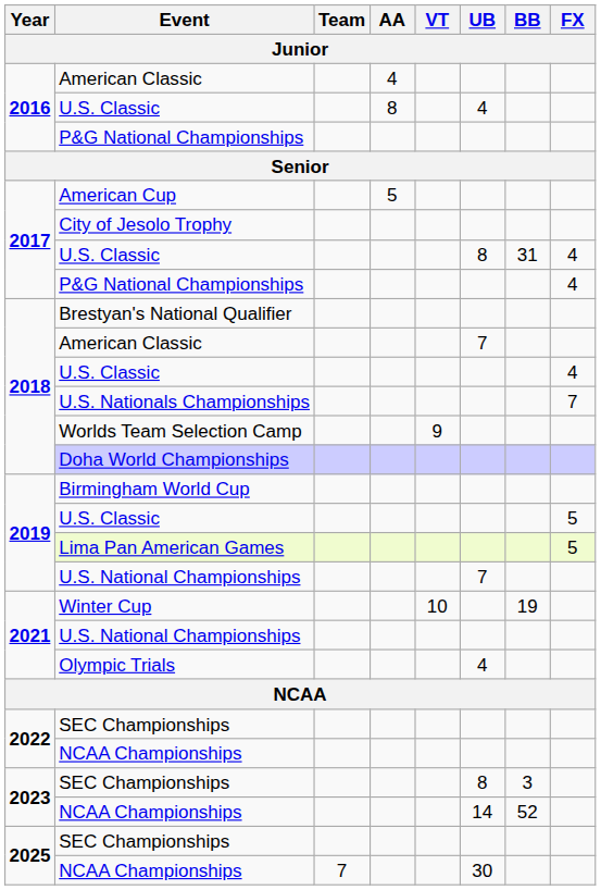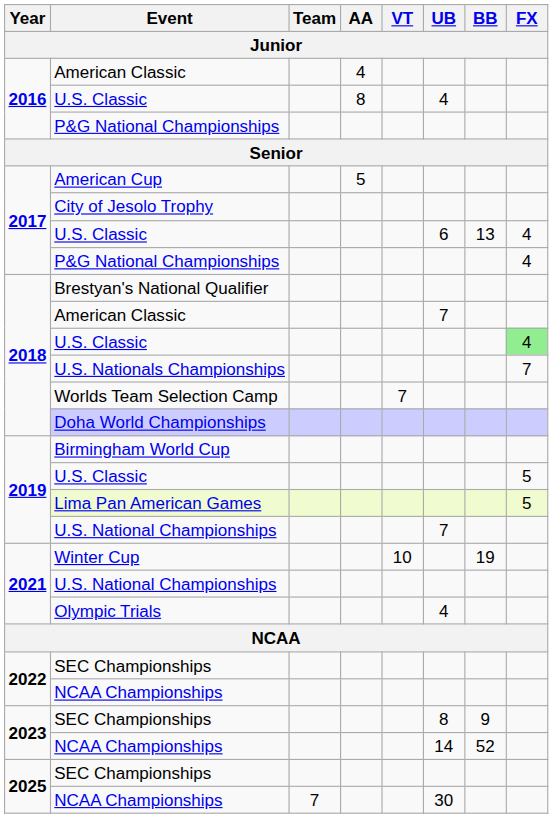2017 / U.S. Classic | UB: 8 -> 6
2017 / U.S. Classic | BB: 31 -> 13
2018 / U.S. Classic | FX: no background -> lightgreen background
Worlds Team Selection Camp | VT: 9 -> 7
2023 / SEC Championships | BB: 3 -> 9
